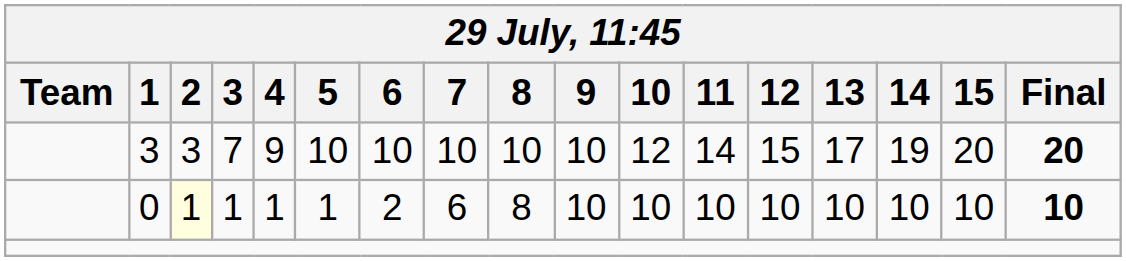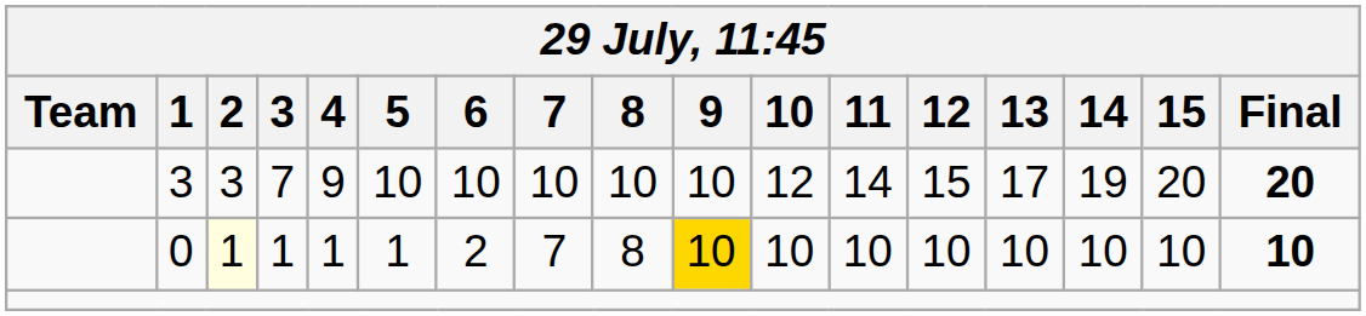0 | 7: 6 -> 7
0 | 9: no background -> gold background
